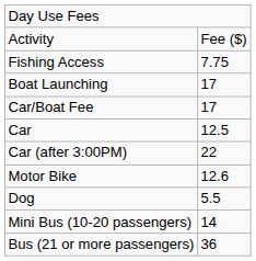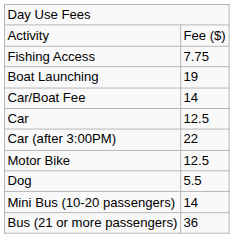Boat Launching | column 2: 17 -> 19
Car/Boat Fee | column 2: 17 -> 14
Motor Bike | column 2: 12.6 -> 12.5
